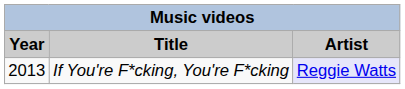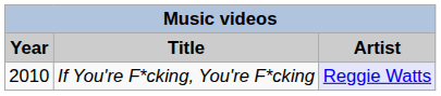If You're F*cking, You're F*cking | Year: 2013 -> 2010
